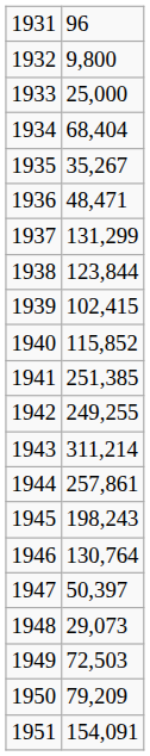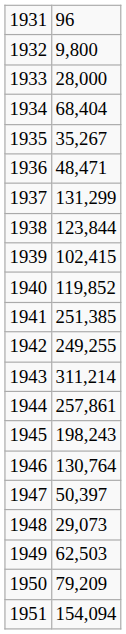1933 | column 2: 25,000 -> 28,000
1940 | column 2: 115,852 -> 119,852
1949 | column 2: 72,503 -> 62,503
1951 | column 2: 154,091 -> 154,094
